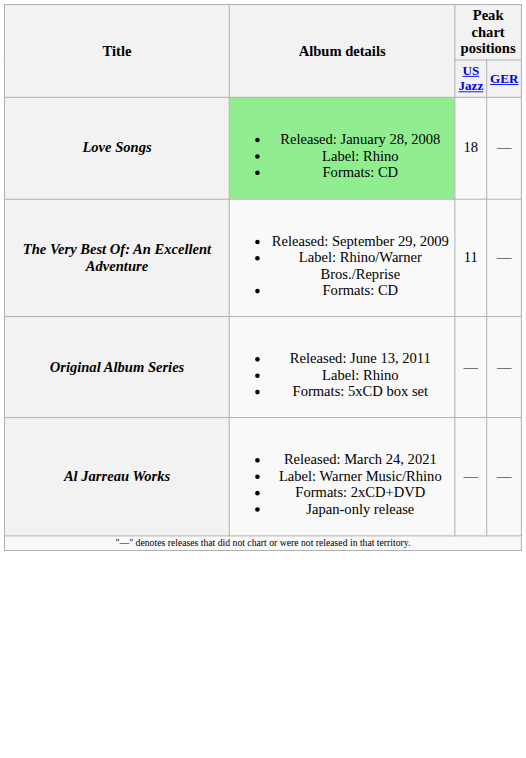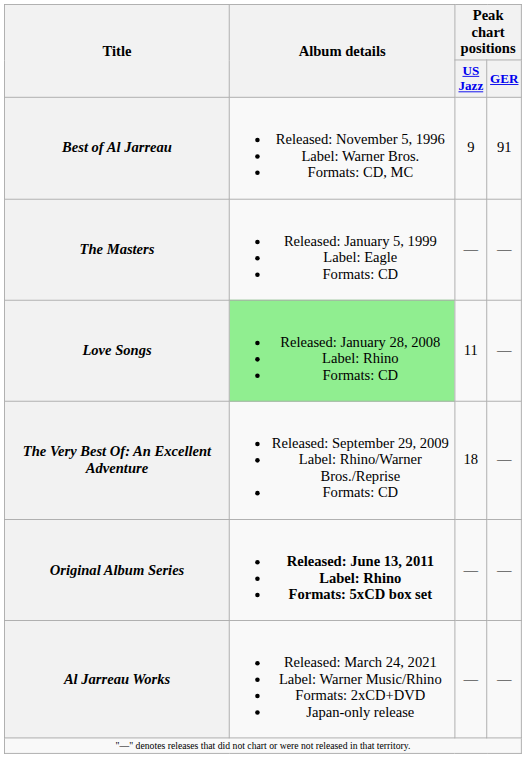+ row: Best of Al Jarreau | Released: November 5, 1996 Label: Warner Bros. Formats: CD, MC | 9 | 91
+ row: The Masters | Released: January 5, 1999 Label: Eagle Formats: CD | — | —
Love Songs | Peak chart positions / US Jazz: 18 -> 11
The Very Best Of: An Excellent Adventure | Peak chart positions / US Jazz: 11 -> 18
Original Album Series | Album details: normal -> bold
